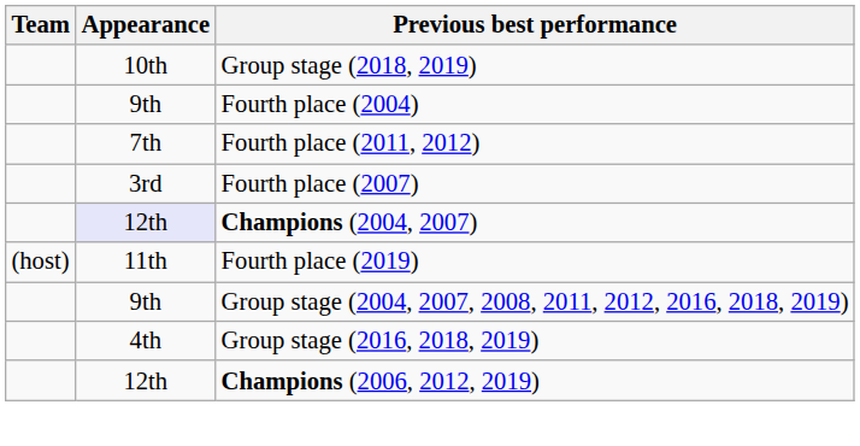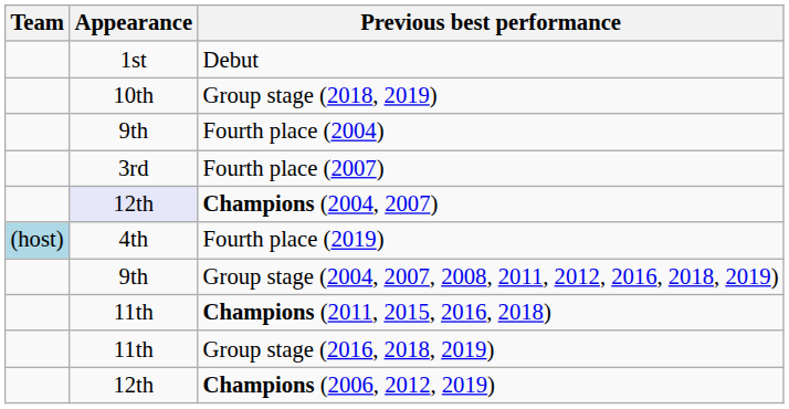+ row: 1st | Debut
- row: 7th | Fourth place (2011, 2012)
Fourth place (2019) | Team: no background -> lightblue background
Fourth place (2019) | Appearance: 11th -> 4th
+ row: 11th | Champions (2011, 2015, 2016, 2018)
Group stage (2016, 2018, 2019) | Appearance: 4th -> 11th
